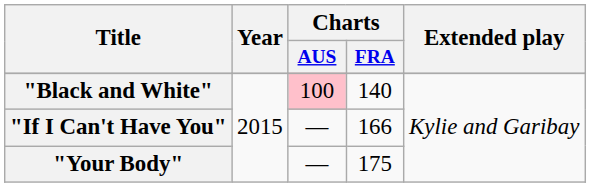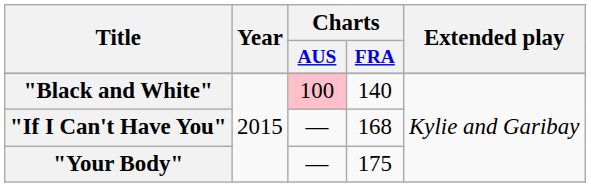"If I Can't Have You" | Charts / FRA: 166 -> 168
